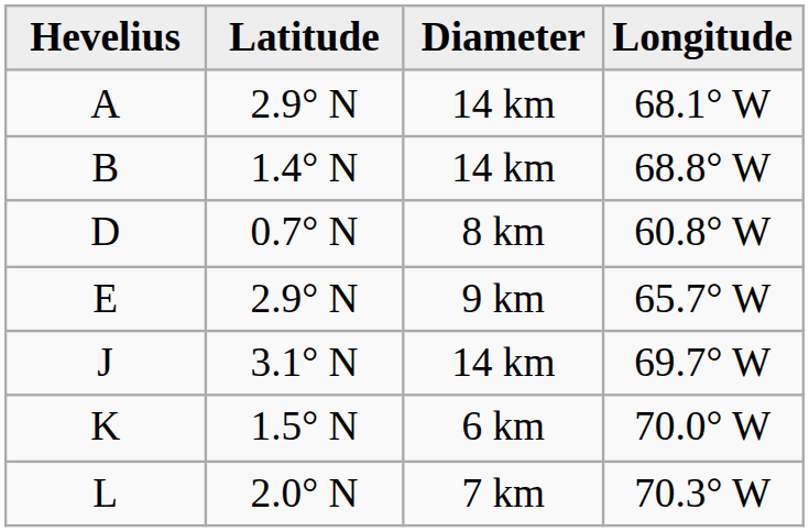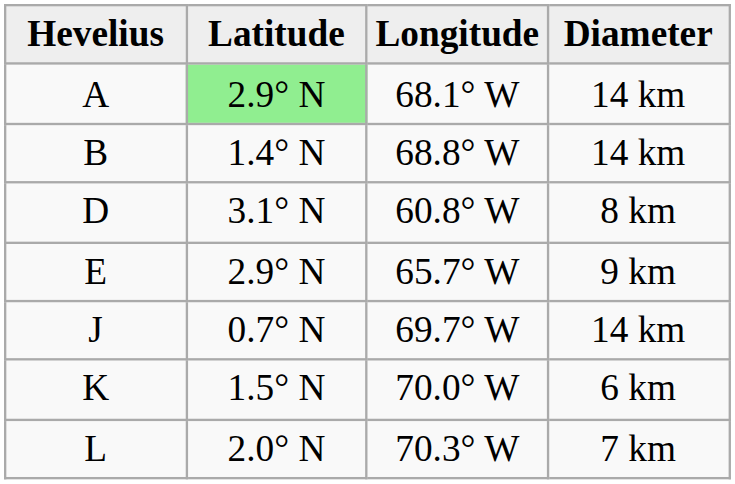columns swapped: Longitude <-> Diameter
A | Latitude: no background -> lightgreen background
D | Latitude: 0.7° N -> 3.1° N
J | Latitude: 3.1° N -> 0.7° N
